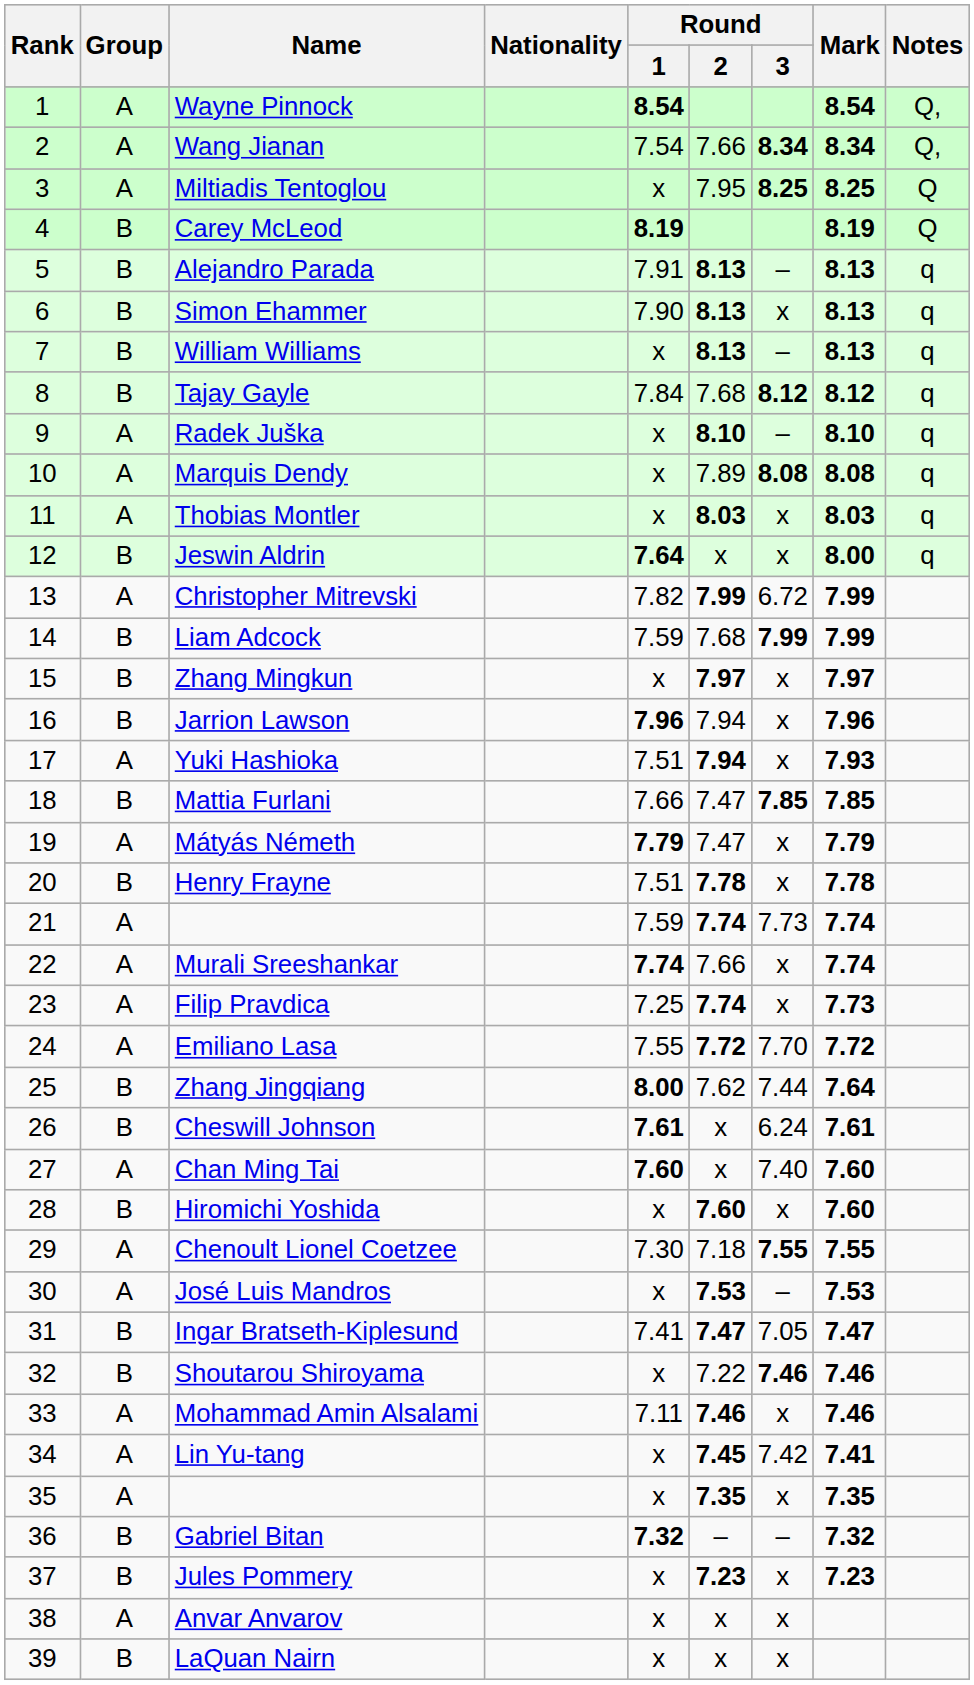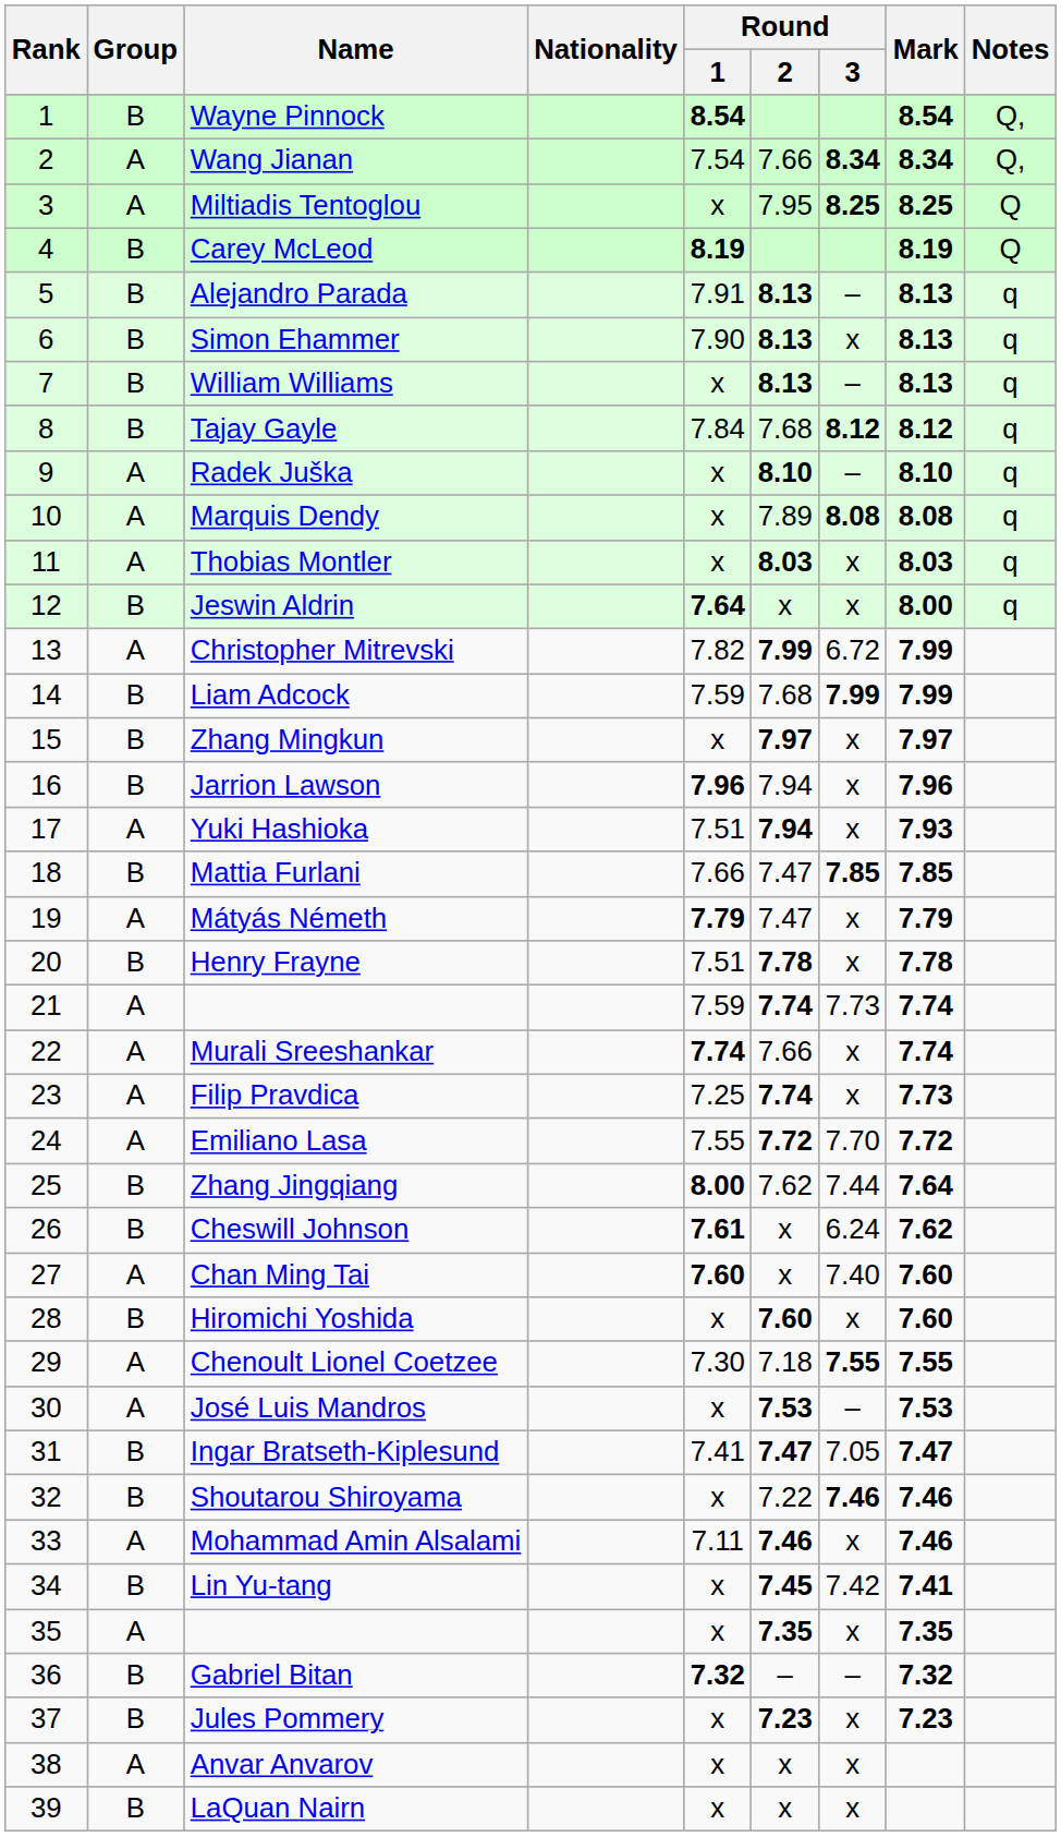Wayne Pinnock | Group: A -> B
Cheswill Johnson | Mark: 7.61 -> 7.62
Lin Yu-tang | Group: A -> B
